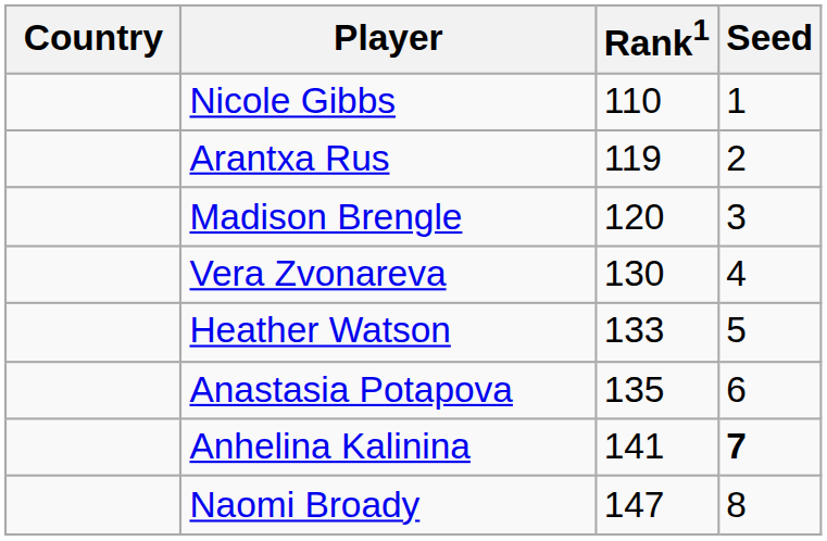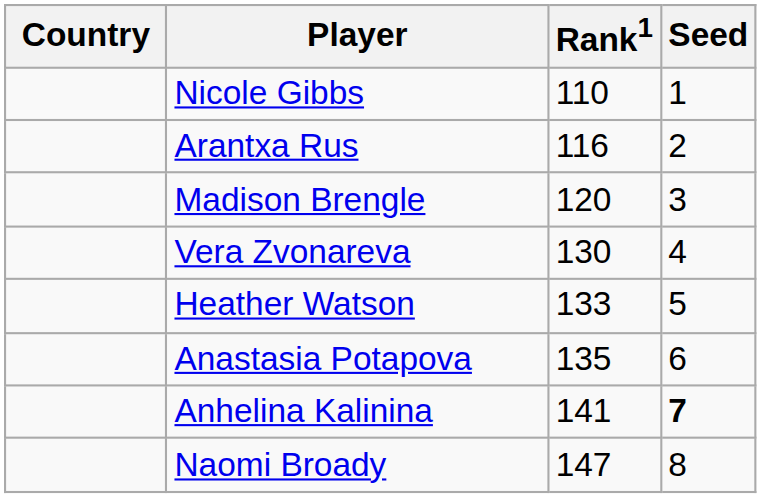Arantxa Rus | Rank1: 119 -> 116
